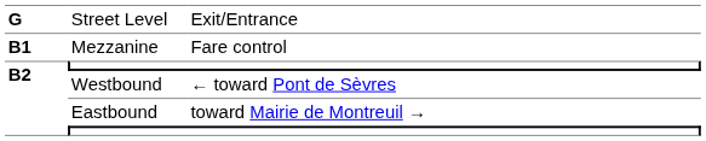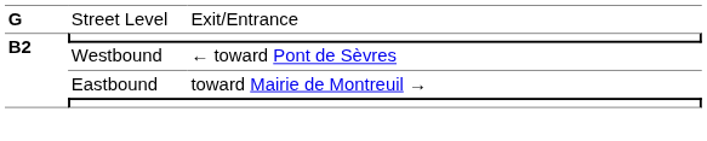- row: B1 | Mezzanine | Fare control
